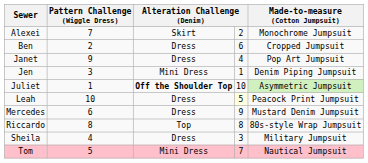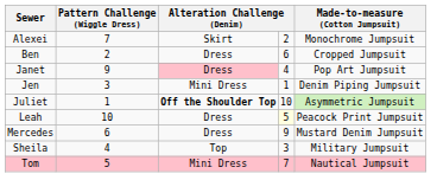Janet | column 3: no background -> pink background
- row: Riccardo | 8 | Top | 8 | 80s-style Wrap Jumpsuit
Sheila | column 3: Dress -> Top
